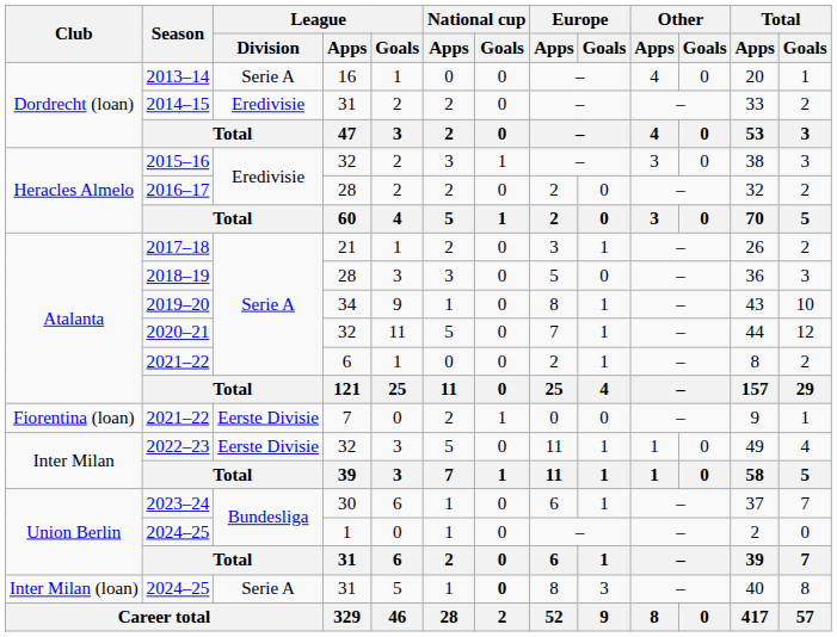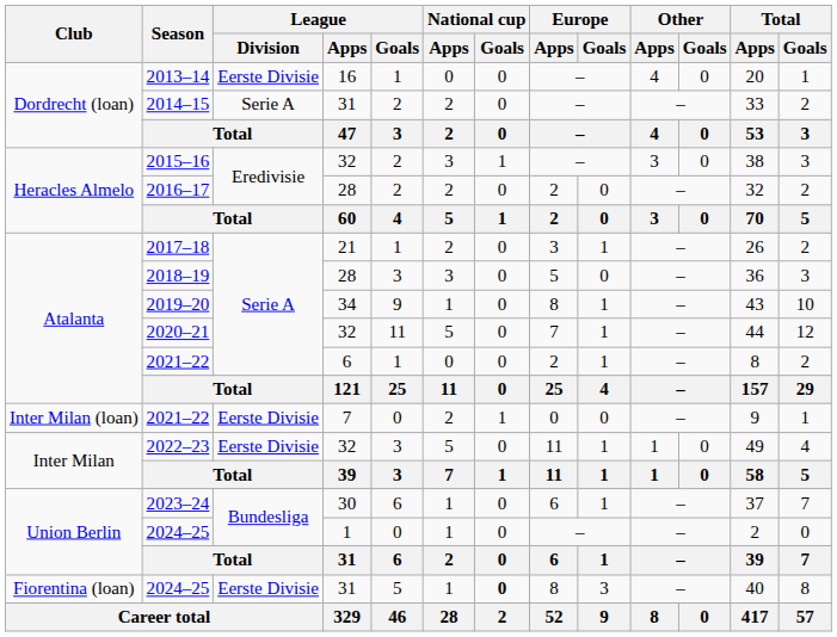2013–14 | League / Division: Serie A -> Eerste Divisie
2014–15 | League / Division: Eredivisie -> Serie A
2021–22 / 7 | Club: Fiorentina (loan) -> Inter Milan (loan)
2024–25 / 31 | Club: Inter Milan (loan) -> Fiorentina (loan)
2024–25 / 31 | League / Division: Serie A -> Eerste Divisie
